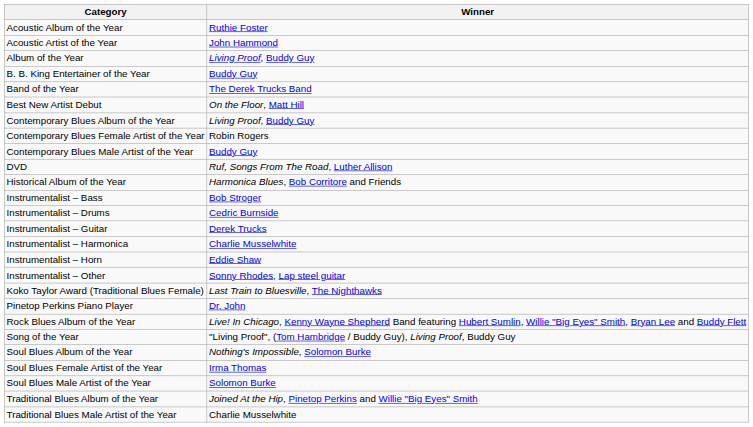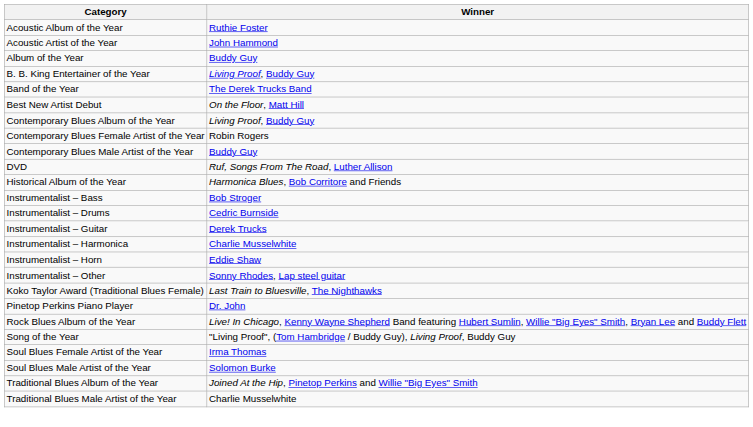Album of the Year | Winner: Living Proof, Buddy Guy -> Buddy Guy
B. B. King Entertainer of the Year | Winner: Buddy Guy -> Living Proof, Buddy Guy
- row: Soul Blues Album of the Year | Nothing's Impossible, Solomon Burke
